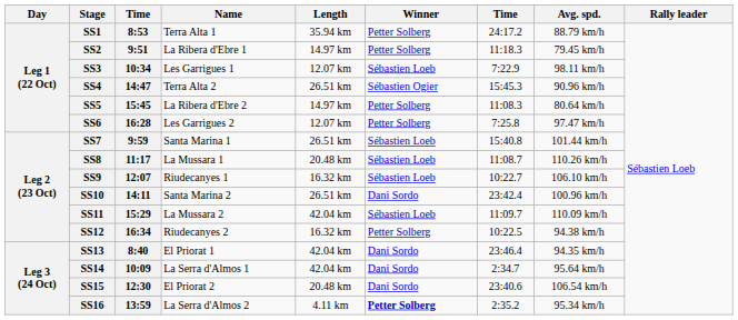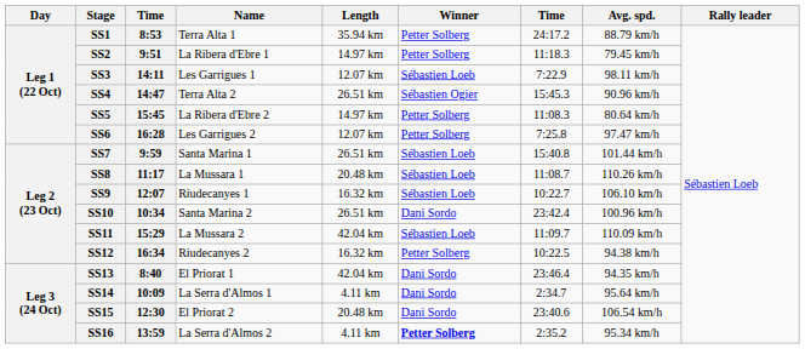SS3 | column 3: 10:34 -> 14:11
SS10 | column 3: 14:11 -> 10:34
SS14 | Length: 42.04 km -> 4.11 km
